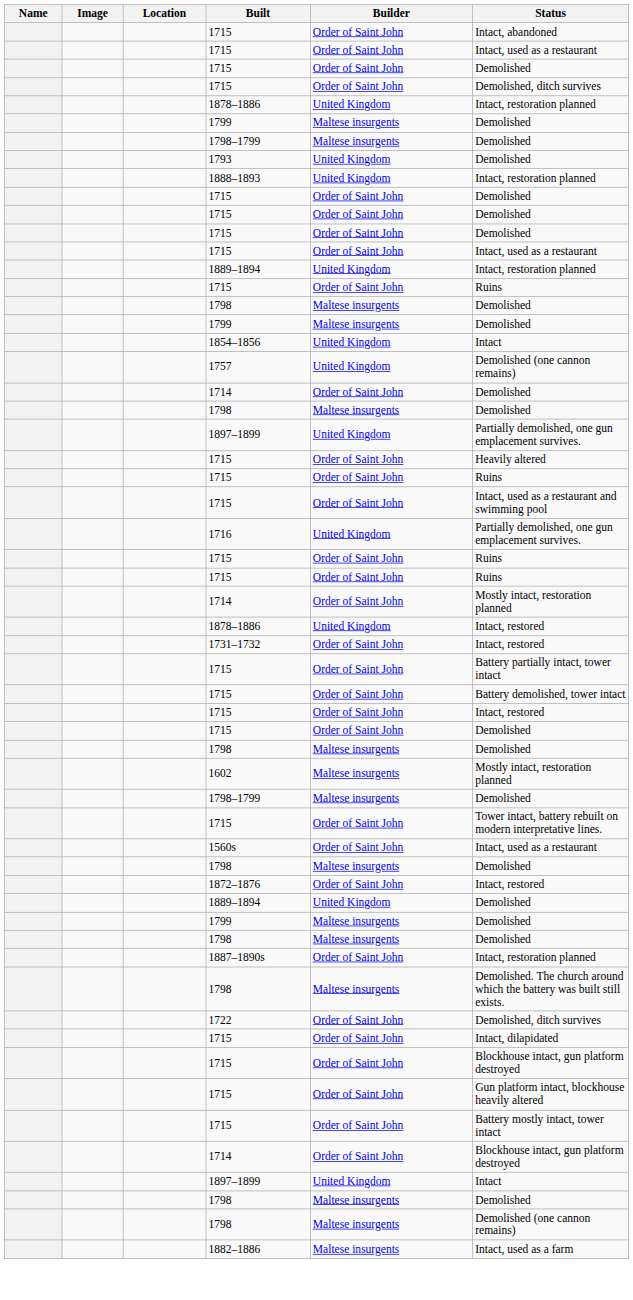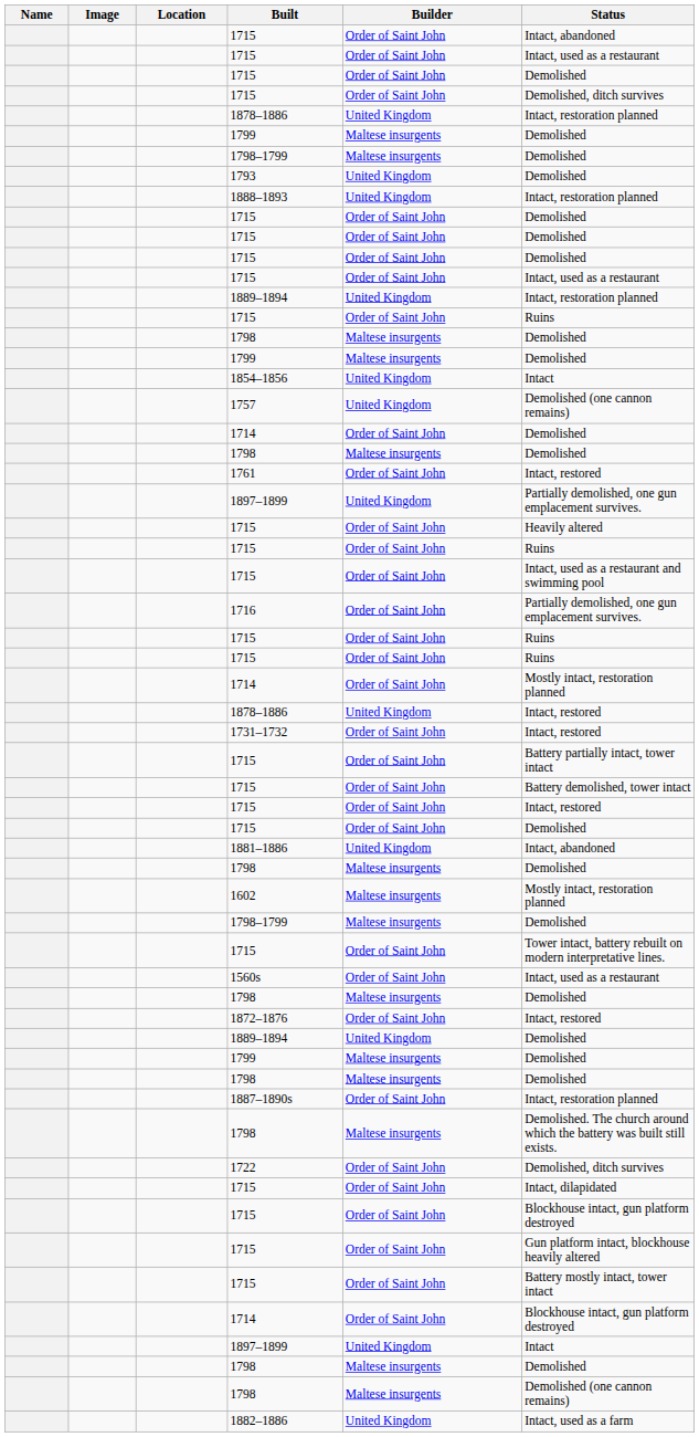+ row: 1761 | Order of Saint John | Intact, restored
1716 | Builder: United Kingdom -> Order of Saint John
+ row: 1881–1886 | United Kingdom | Intact, abandoned
1882–1886 | Builder: Maltese insurgents -> United Kingdom
